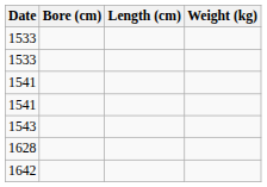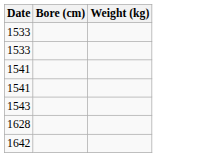- column: Length (cm)
